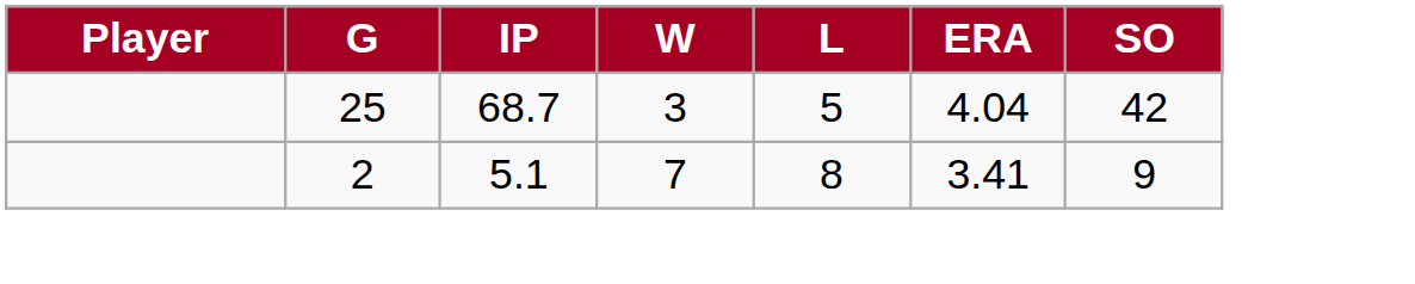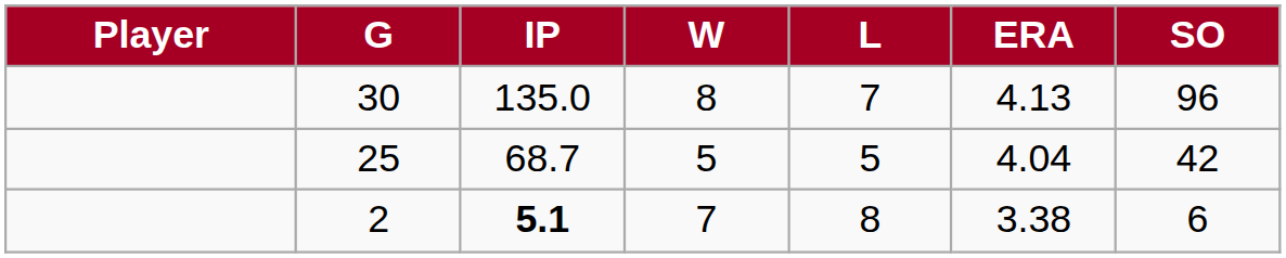+ row: 30 | 135.0 | 8 | 7 | 4.13 | 96
25 | W: 3 -> 5
2 | IP: normal -> bold
2 | ERA: 3.41 -> 3.38
2 | SO: 9 -> 6
